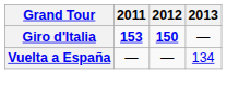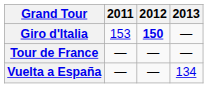Giro d'Italia | 2011: bold -> normal
+ row: Tour de France | — | — | —
